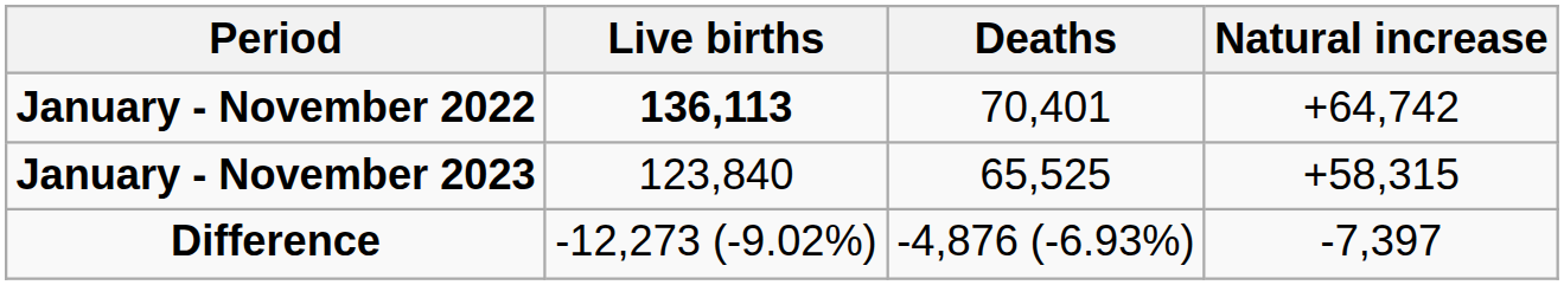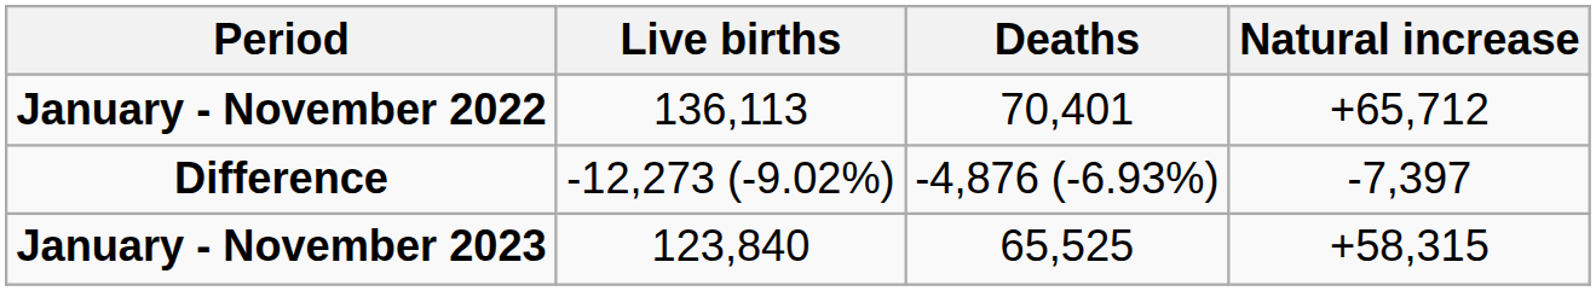January - November 2022 | Live births: bold -> normal
January - November 2022 | Natural increase: +64,742 -> +65,712
rows swapped: January - November 2023 <-> Difference
